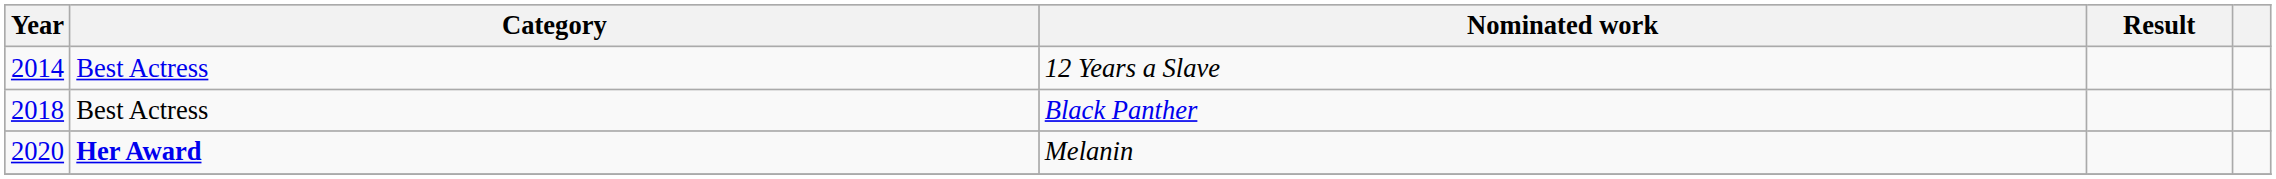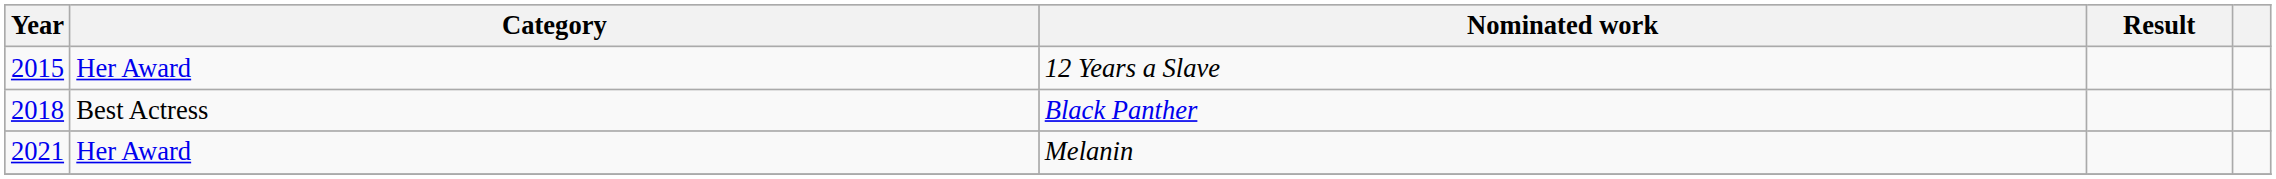12 Years a Slave | Year: 2014 -> 2015
12 Years a Slave | Category: Best Actress -> Her Award
Melanin | Year: 2020 -> 2021
Melanin | Category: bold -> normal
